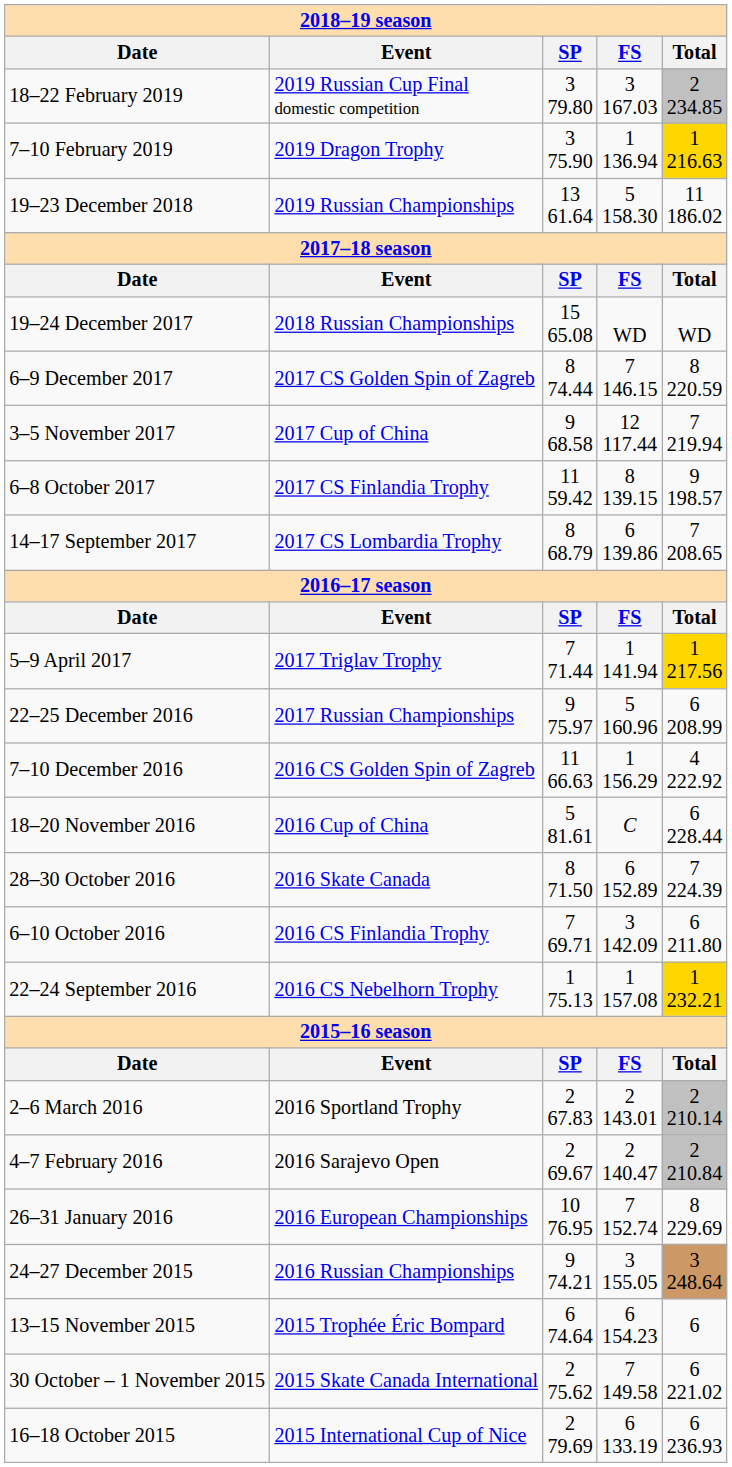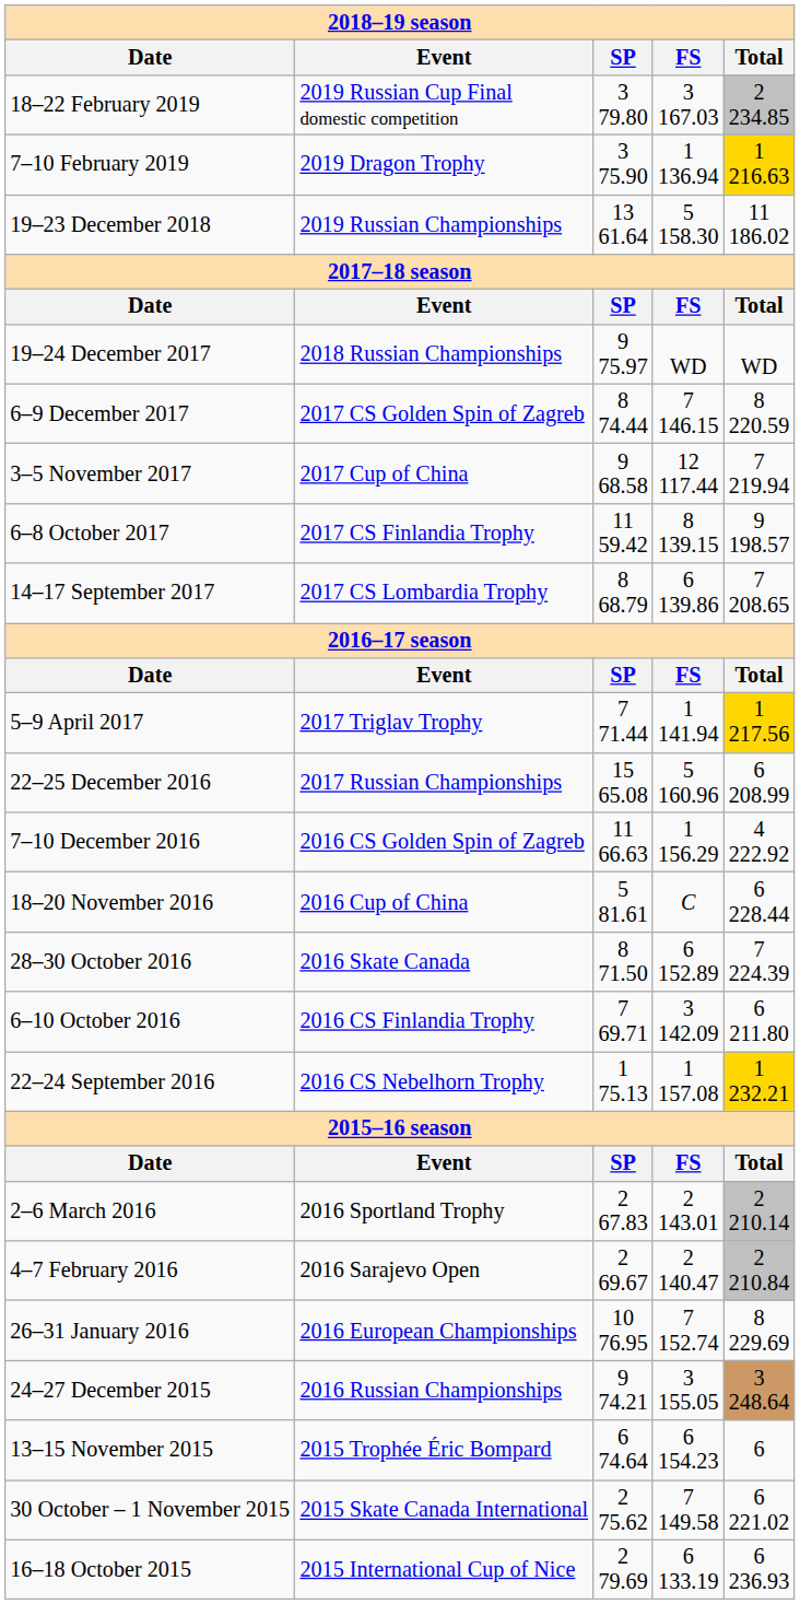19–24 December 2017 | column 3: 15 65.08 -> 9 75.97
22–25 December 2016 | column 3: 9 75.97 -> 15 65.08
